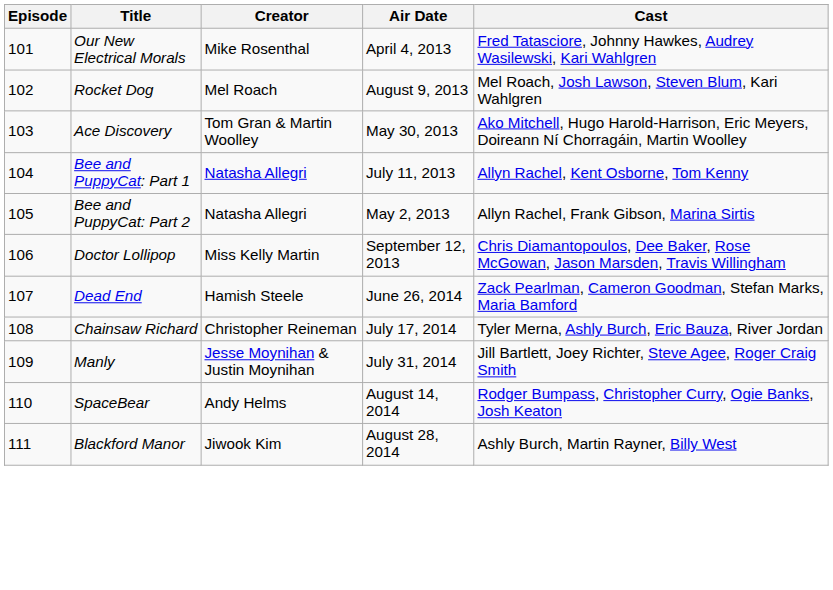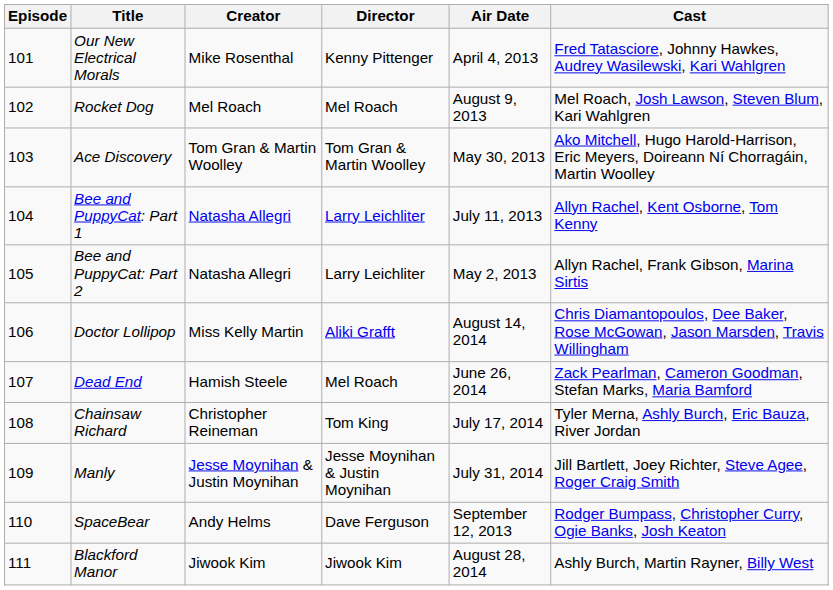+ column: Director | Kenny Pittenger | Mel Roach | Tom Gran & Martin Woolley | Larry Leichliter | Larry Leichliter | Aliki Grafft | Mel Roach | Tom King | Jesse Moynihan & Justin Moynihan | Dave Ferguson | Jiwook Kim
Doctor Lollipop | Air Date: September 12, 2013 -> August 14, 2014
SpaceBear | Air Date: August 14, 2014 -> September 12, 2013
